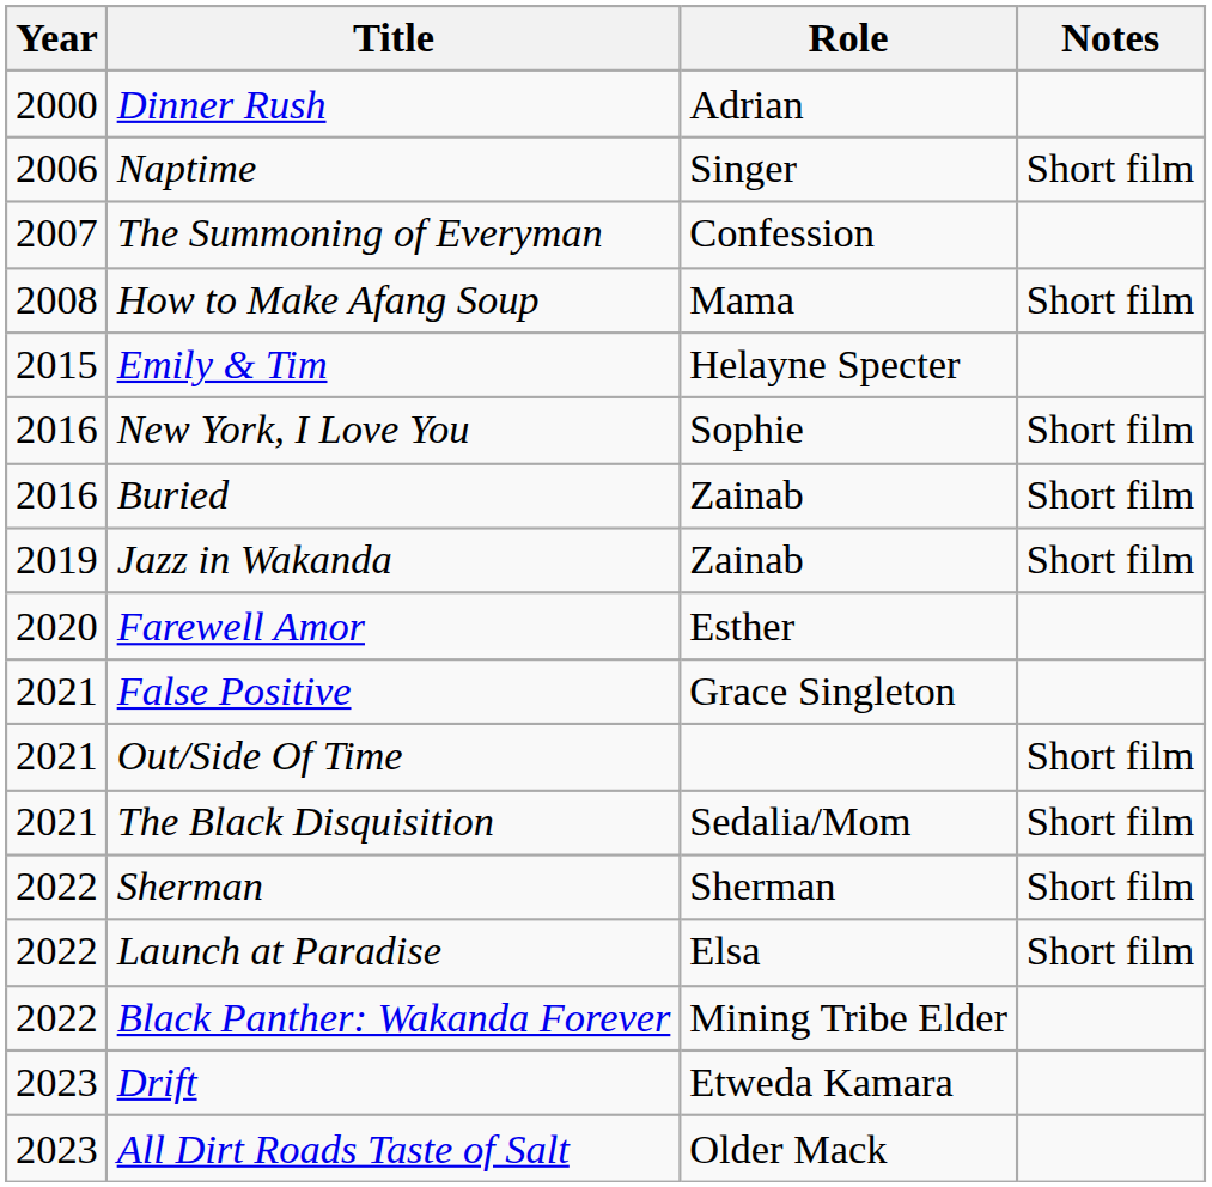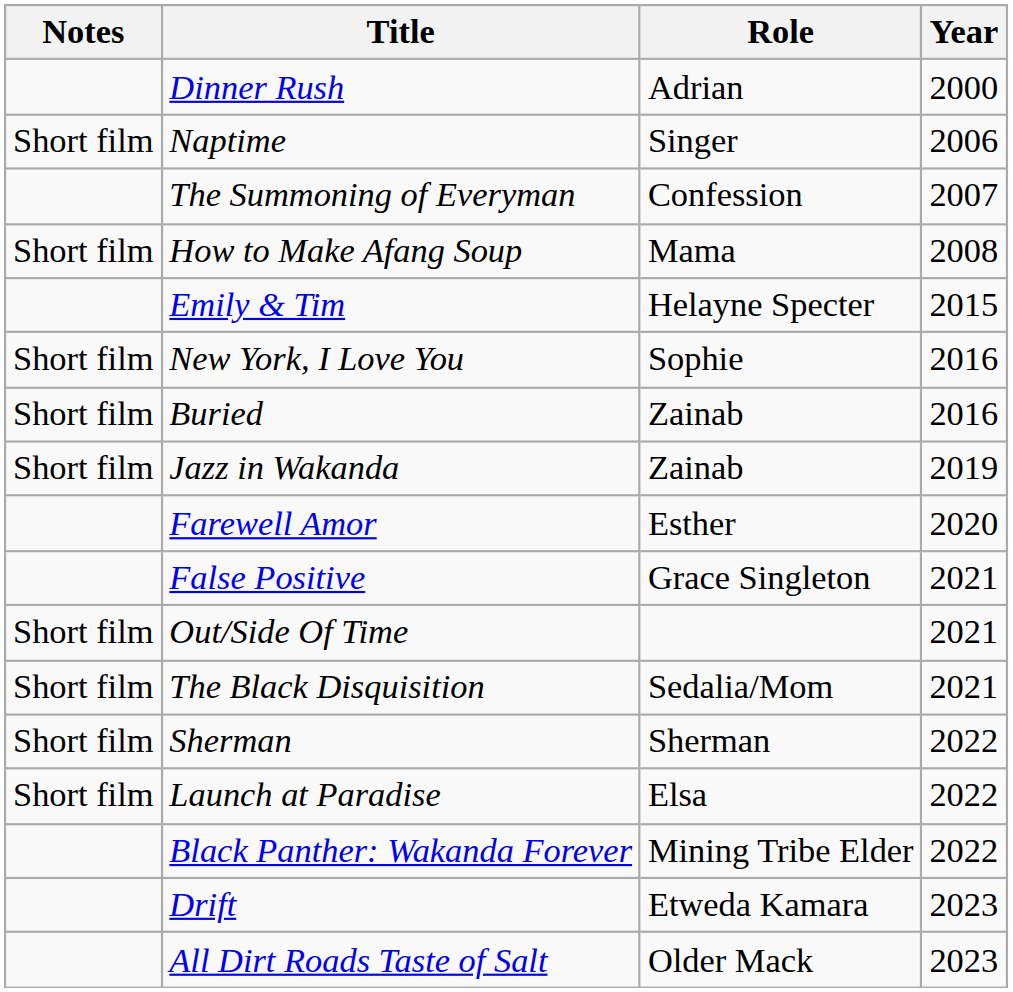columns swapped: Year <-> Notes
